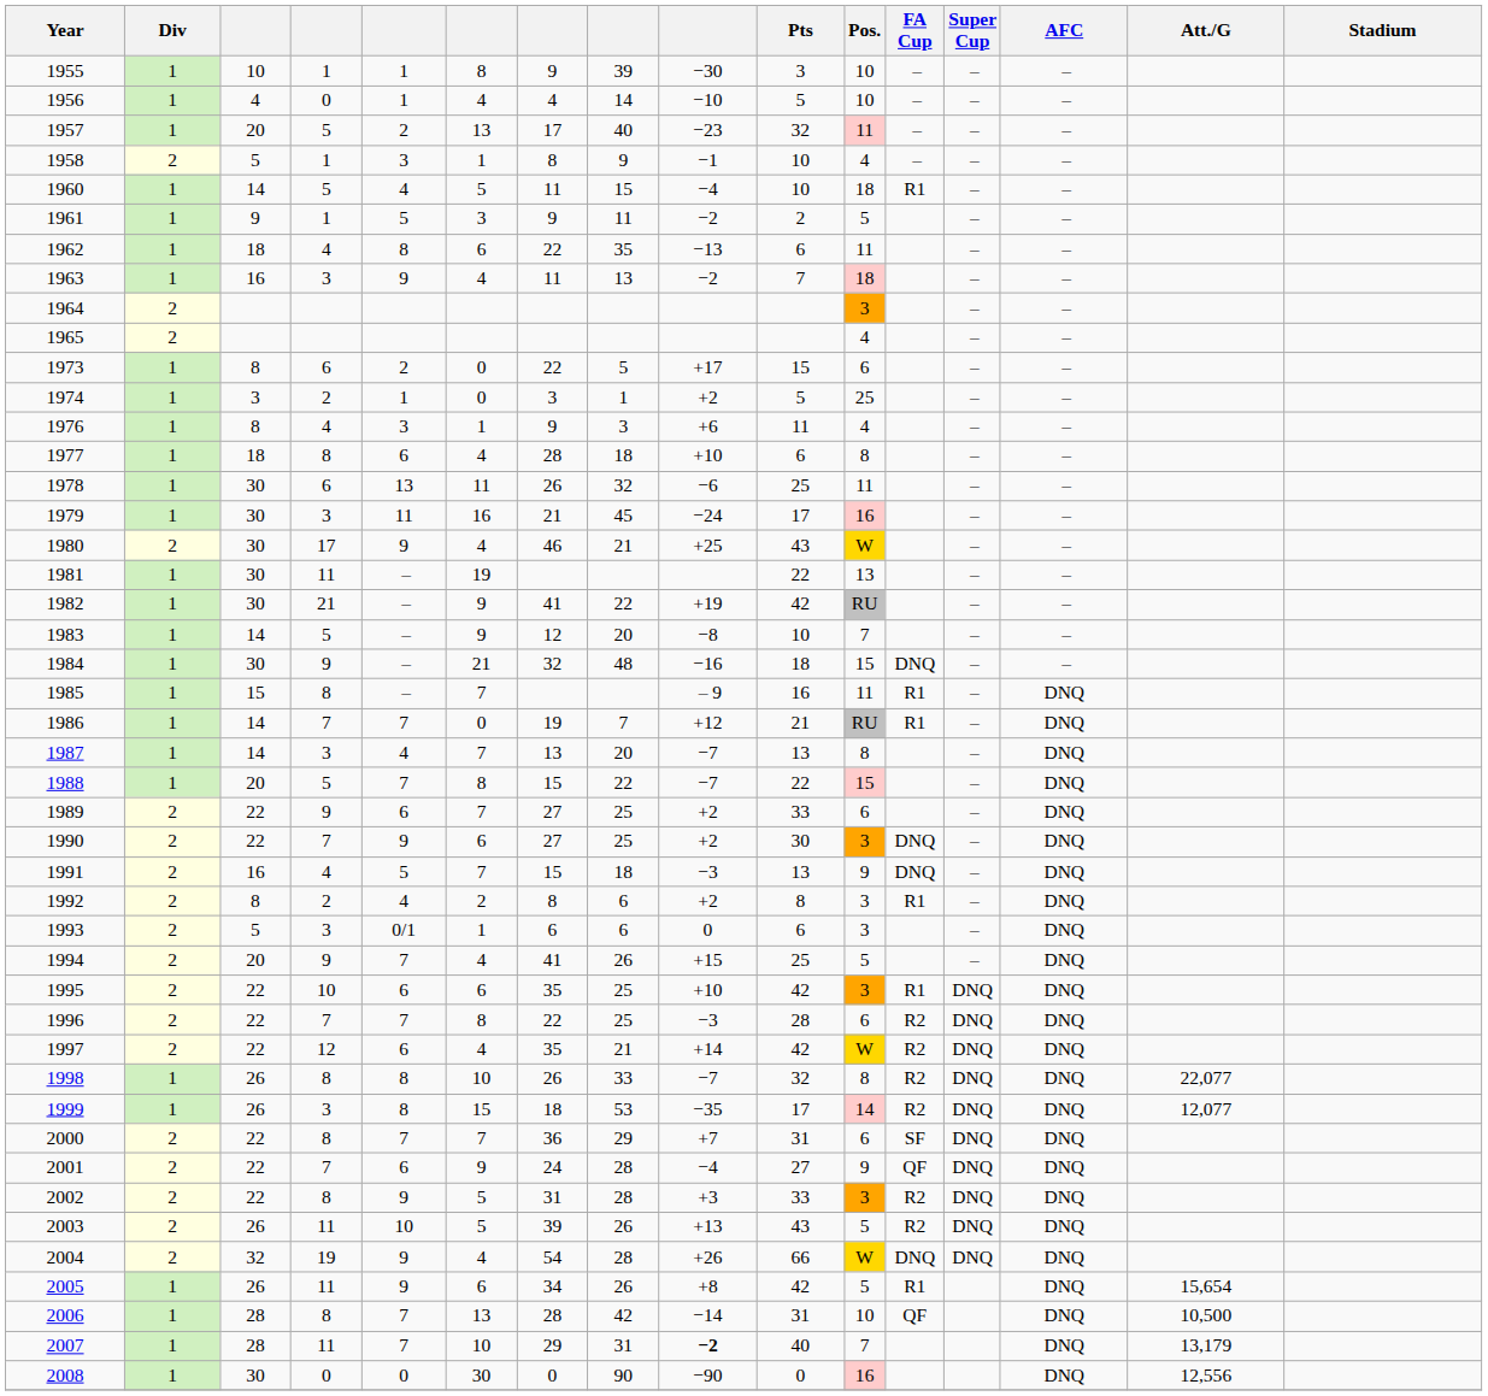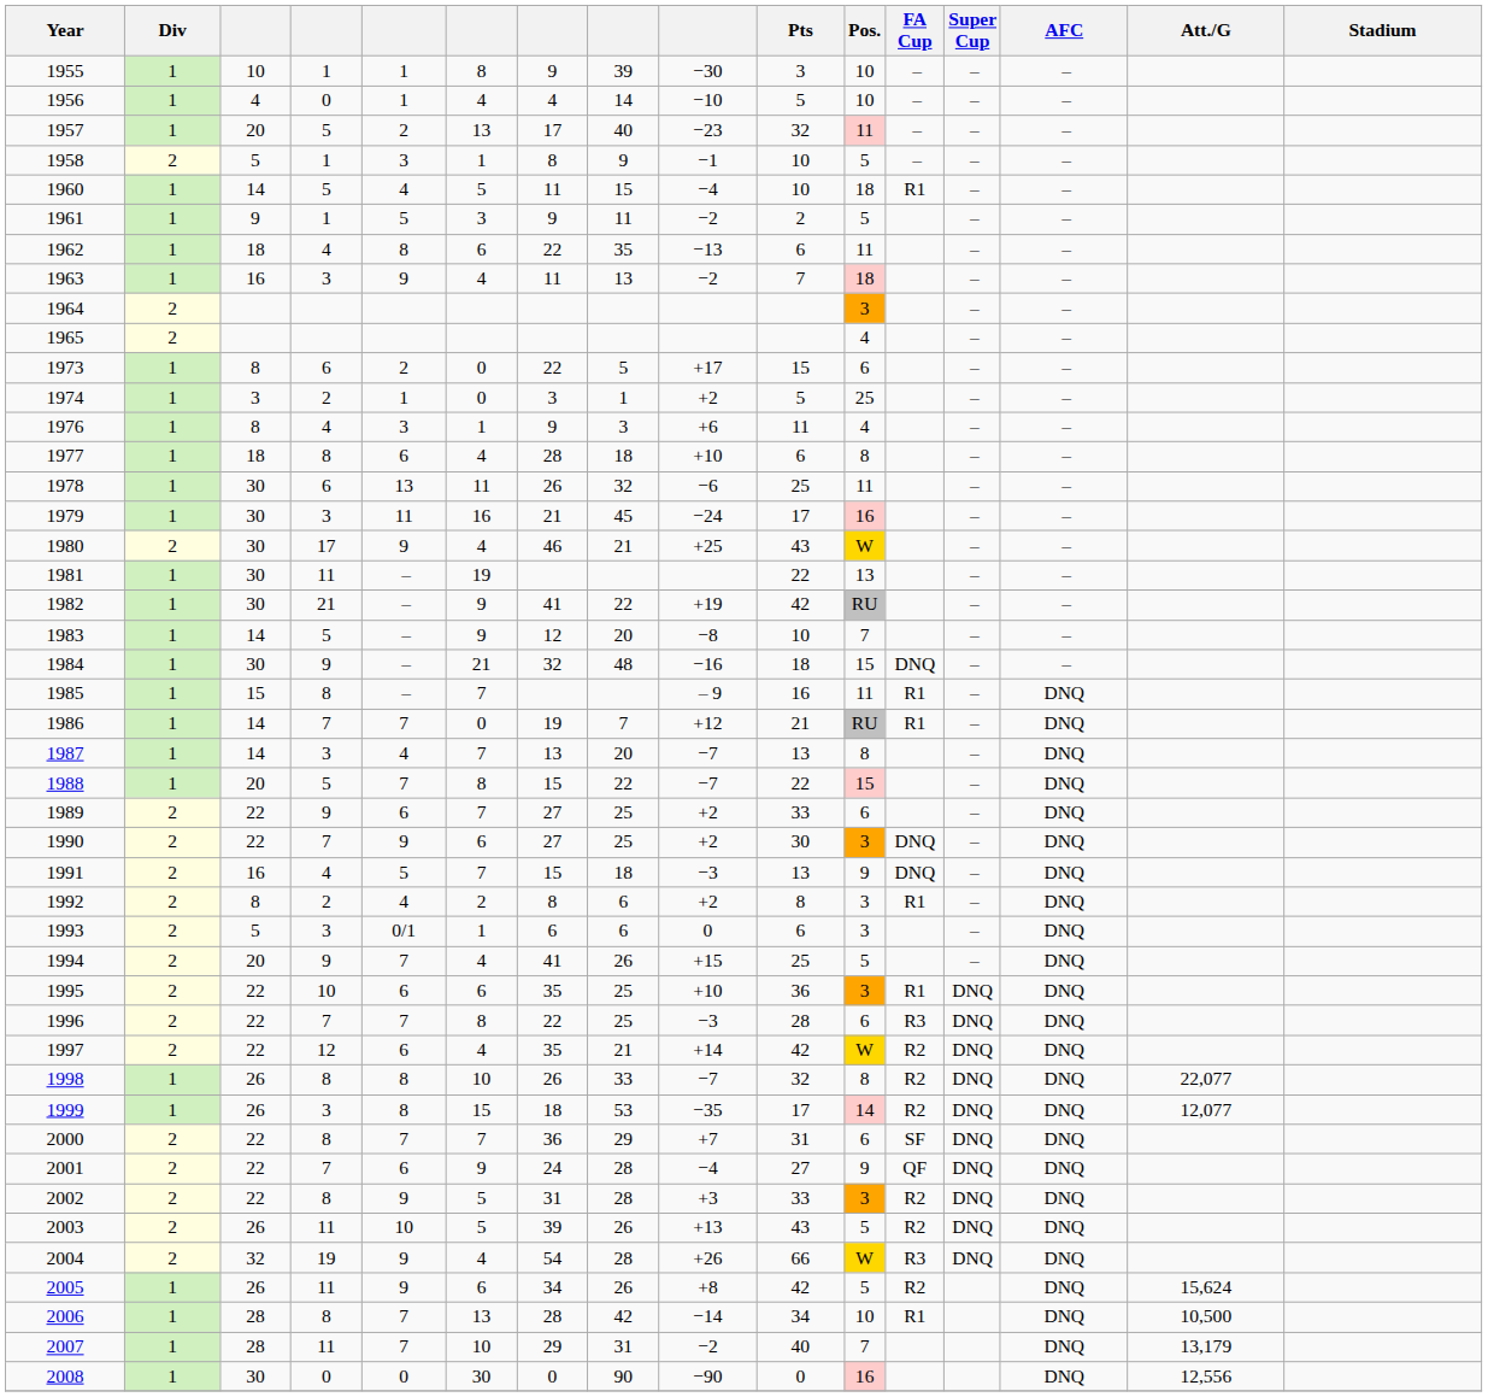1958 | Pos.: 4 -> 5
1995 | Pts: 42 -> 36
1996 | FA Cup: R2 -> R3
2004 | FA Cup: DNQ -> R3
2005 | FA Cup: R1 -> R2
2005 | Att./G: 15,654 -> 15,624
2006 | Pts: 31 -> 34
2006 | FA Cup: QF -> R1
2007 | column 9: bold -> normal
